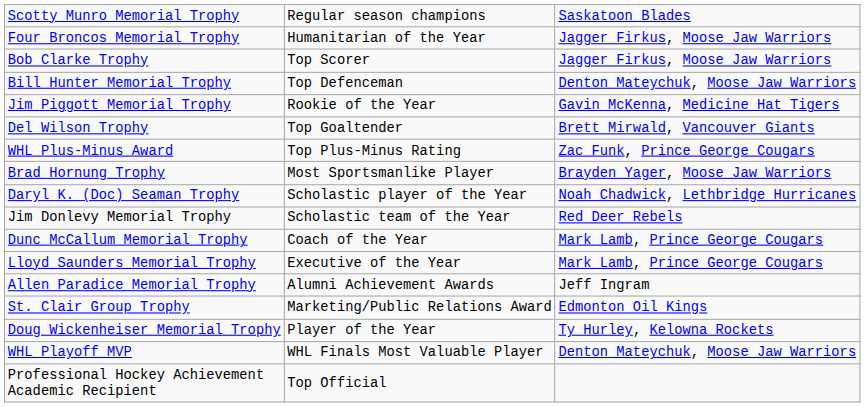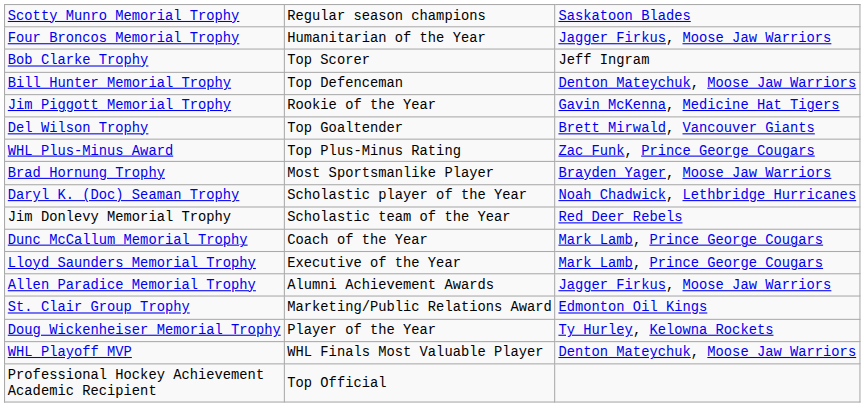Bob Clarke Trophy | column 3: Jagger Firkus, Moose Jaw Warriors -> Jeff Ingram
Allen Paradice Memorial Trophy | column 3: Jeff Ingram -> Jagger Firkus, Moose Jaw Warriors
